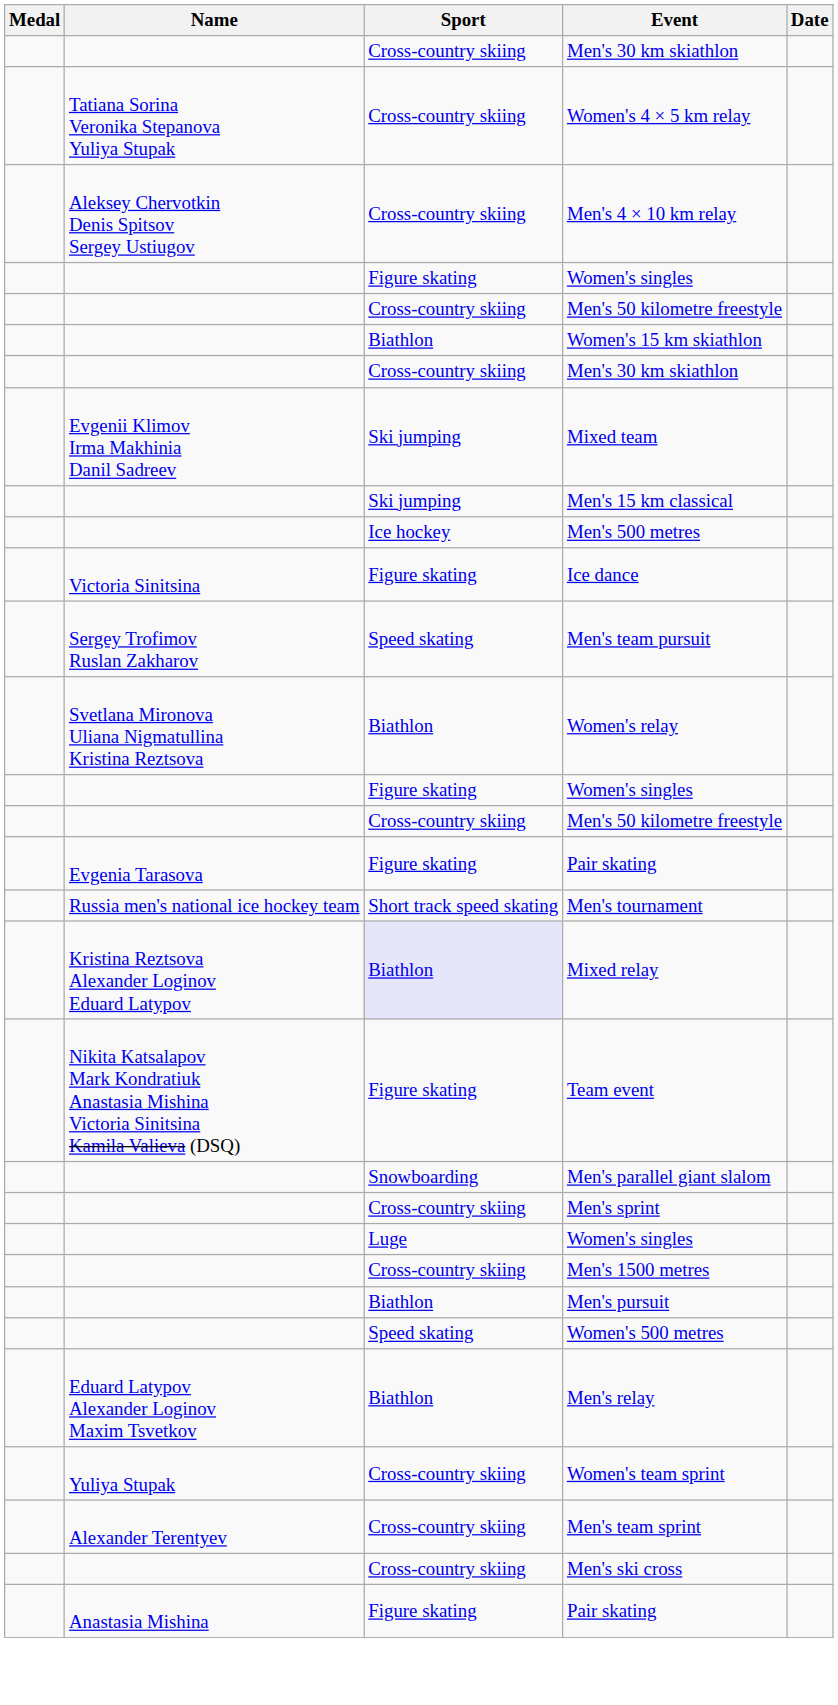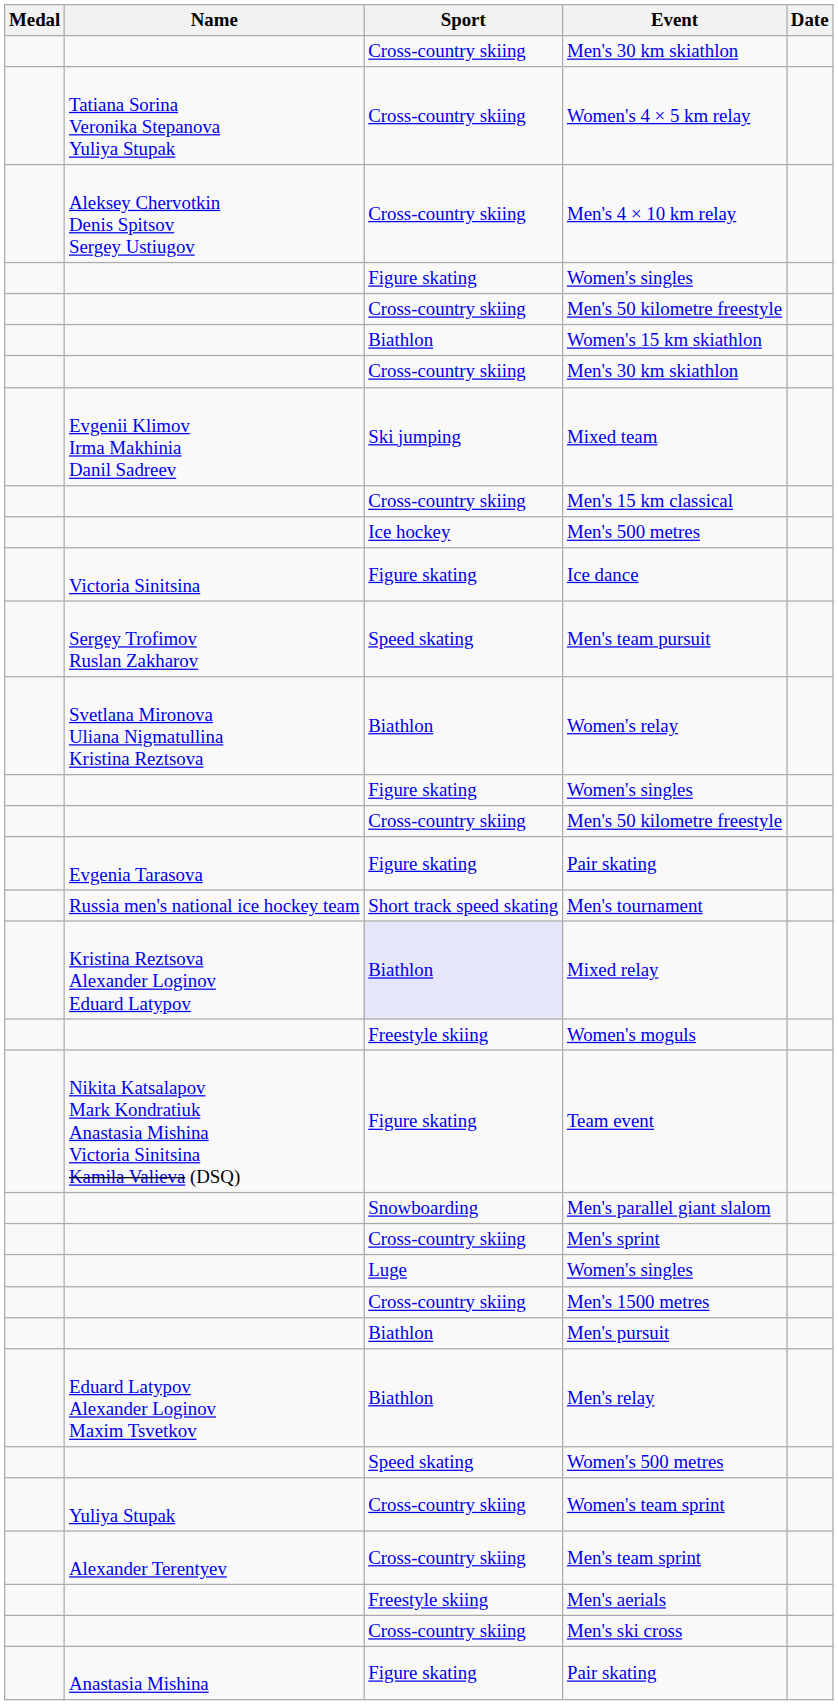Men's 15 km classical | Sport: Ski jumping -> Cross-country skiing
+ row: Freestyle skiing | Women's moguls
rows swapped: Women's 500 metres <-> Men's relay
+ row: Freestyle skiing | Men's aerials
